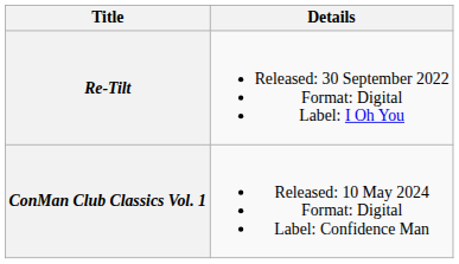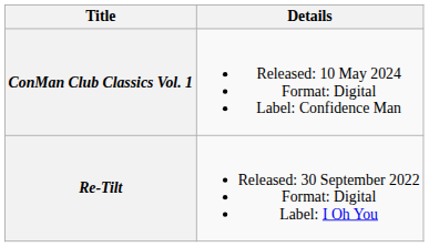rows swapped: Re-Tilt <-> ConMan Club Classics Vol. 1
